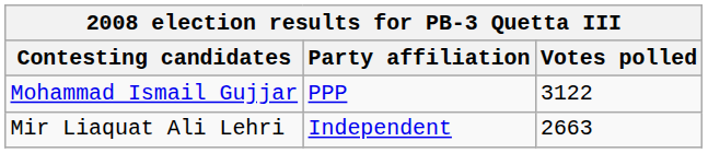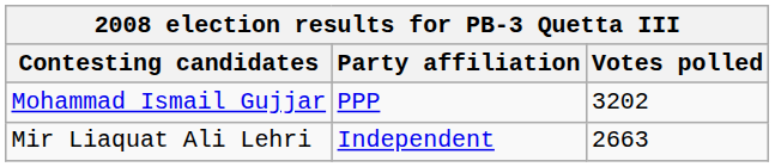Mohammad Ismail Gujjar | Votes polled: 3122 -> 3202
